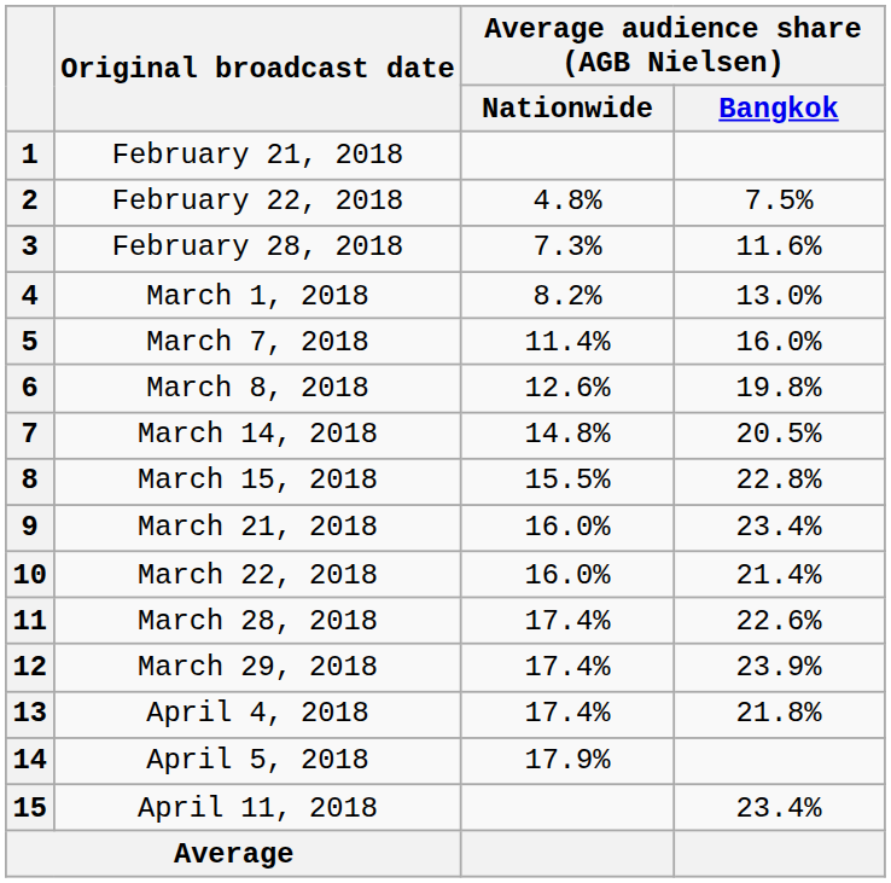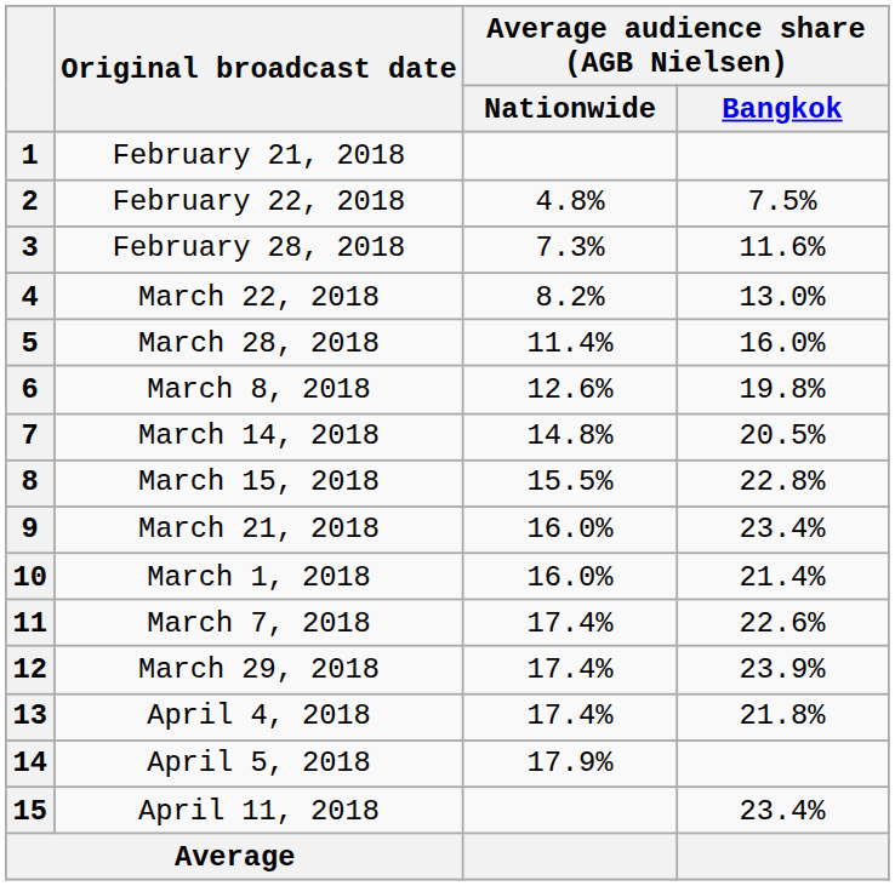4 | Original broadcast date: March 1, 2018 -> March 22, 2018
5 | Original broadcast date: March 7, 2018 -> March 28, 2018
10 | Original broadcast date: March 22, 2018 -> March 1, 2018
11 | Original broadcast date: March 28, 2018 -> March 7, 2018
